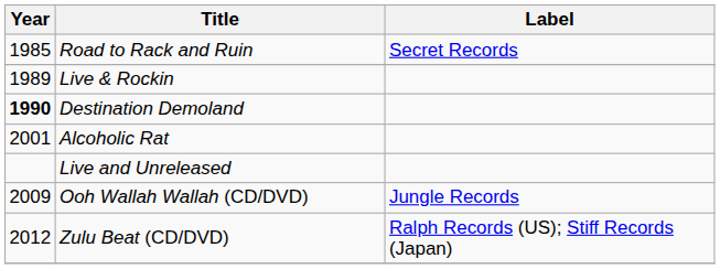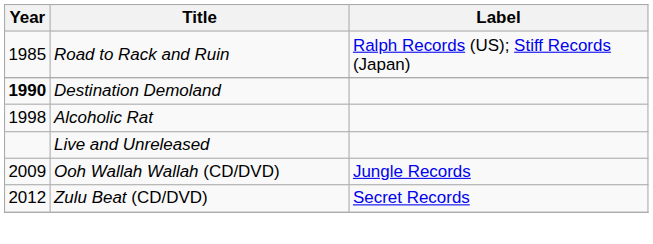Road to Rack and Ruin | Label: Secret Records -> Ralph Records (US); Stiff Records (Japan)
- row: 1989 | Live & Rockin
Alcoholic Rat | Year: 2001 -> 1998
Zulu Beat (CD/DVD) | Label: Ralph Records (US); Stiff Records (Japan) -> Secret Records
